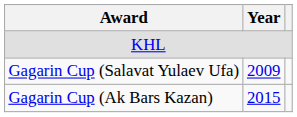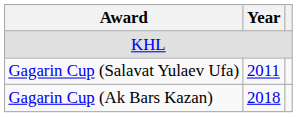Gagarin Cup (Salavat Yulaev Ufa) | Year: 2009 -> 2011
Gagarin Cup (Ak Bars Kazan) | Year: 2015 -> 2018
